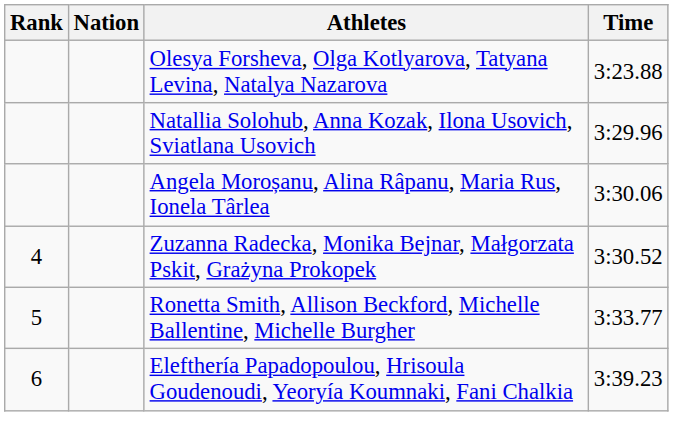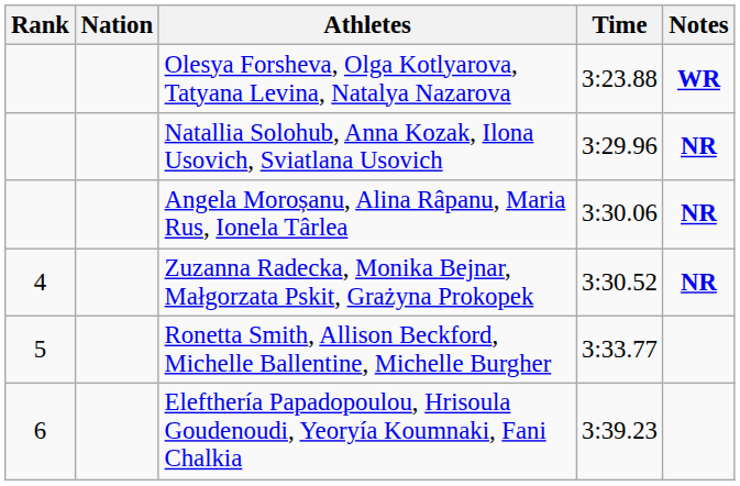+ column: Notes | WR | NR | NR | NR
